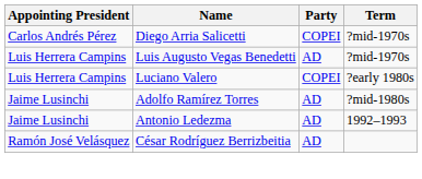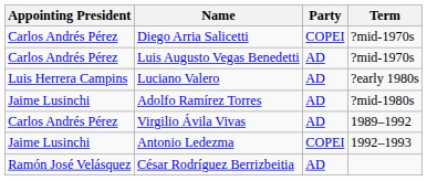Luis Augusto Vegas Benedetti | Appointing President: Luis Herrera Campins -> Carlos Andrés Pérez
Luciano Valero | Party: COPEI -> AD
+ row: Carlos Andrés Pérez | Virgilio Ávila Vivas | AD | 1989–1992
Antonio Ledezma | Party: AD -> COPEI
